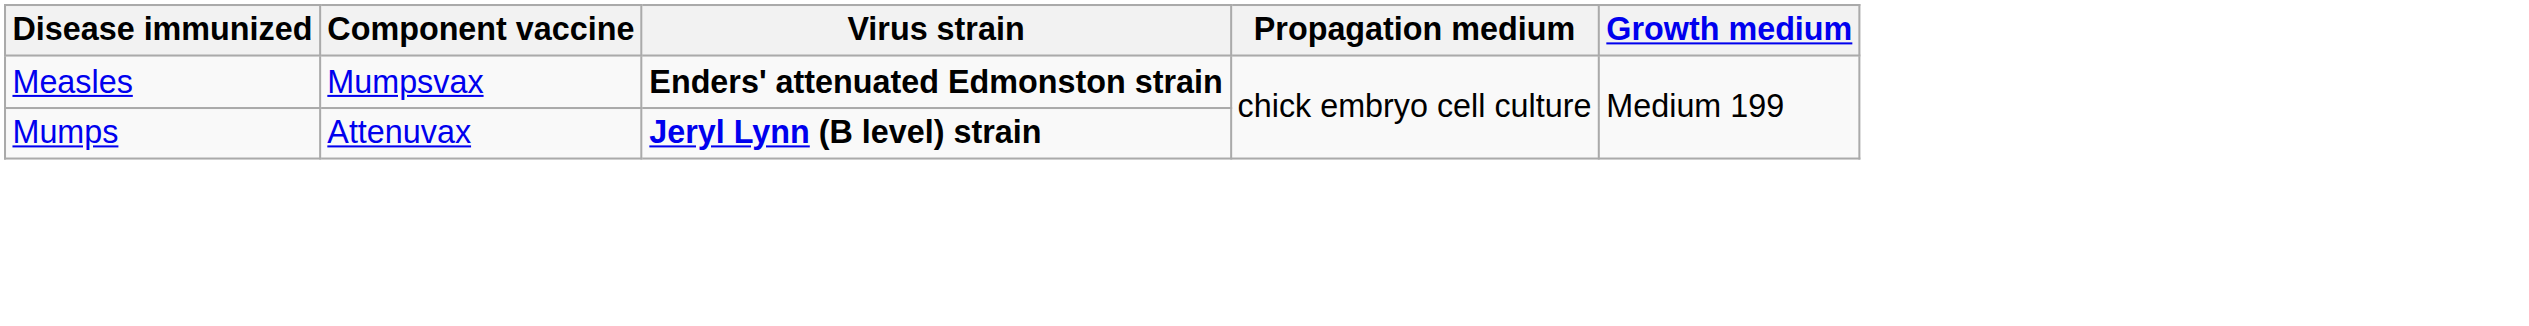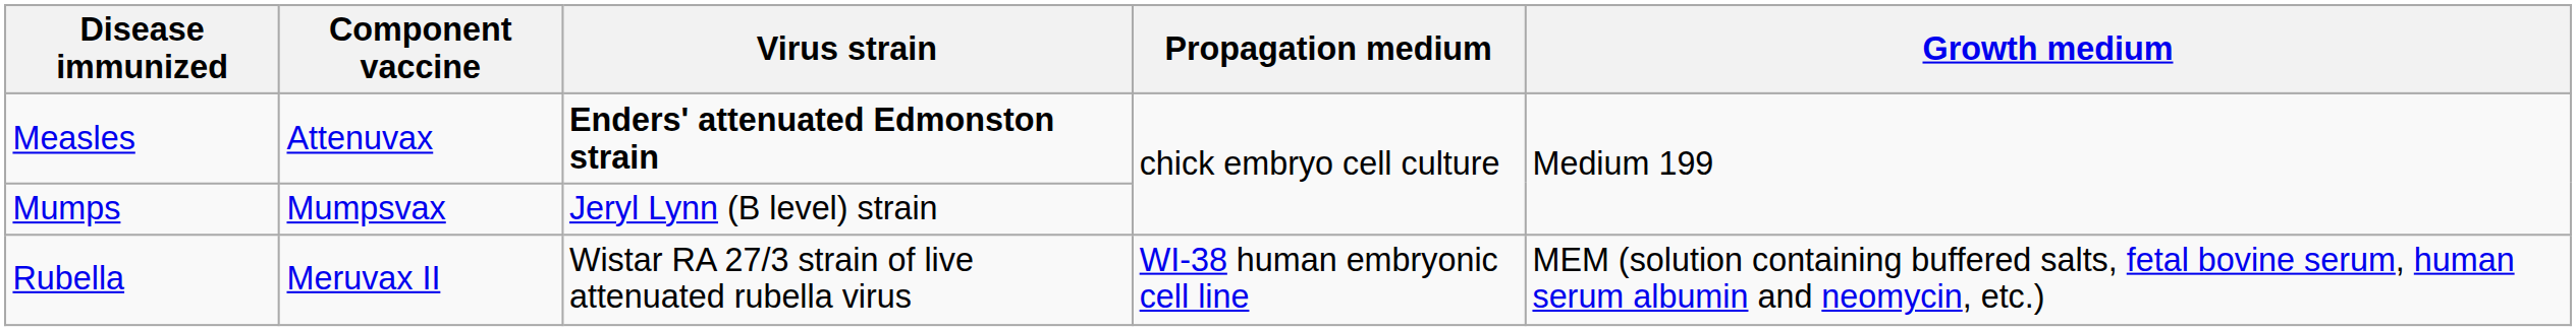Measles | Component vaccine: Mumpsvax -> Attenuvax
Mumps | Component vaccine: Attenuvax -> Mumpsvax
Mumps | Virus strain: bold -> normal
+ row: Rubella | Meruvax II | Wistar RA 27/3 strain of live attenuated rubella virus | WI-38 human embryonic cell line | MEM (solution containing buffered salts, fetal bovine serum, human serum albumin and neomycin, etc.)
